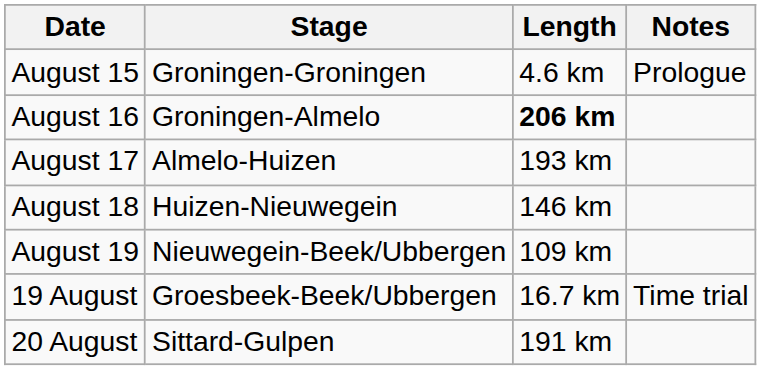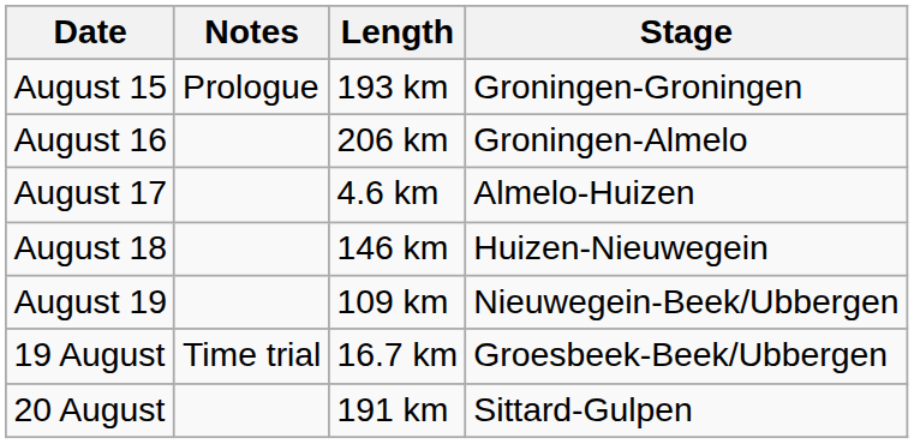columns swapped: Stage <-> Notes
August 15 | Length: 4.6 km -> 193 km
August 16 | Length: bold -> normal
August 17 | Length: 193 km -> 4.6 km
